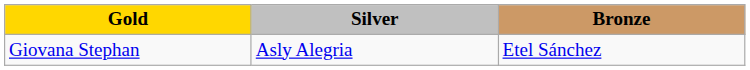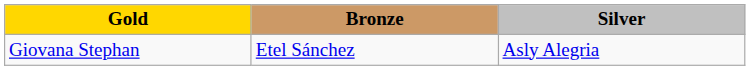columns swapped: Silver <-> Bronze
